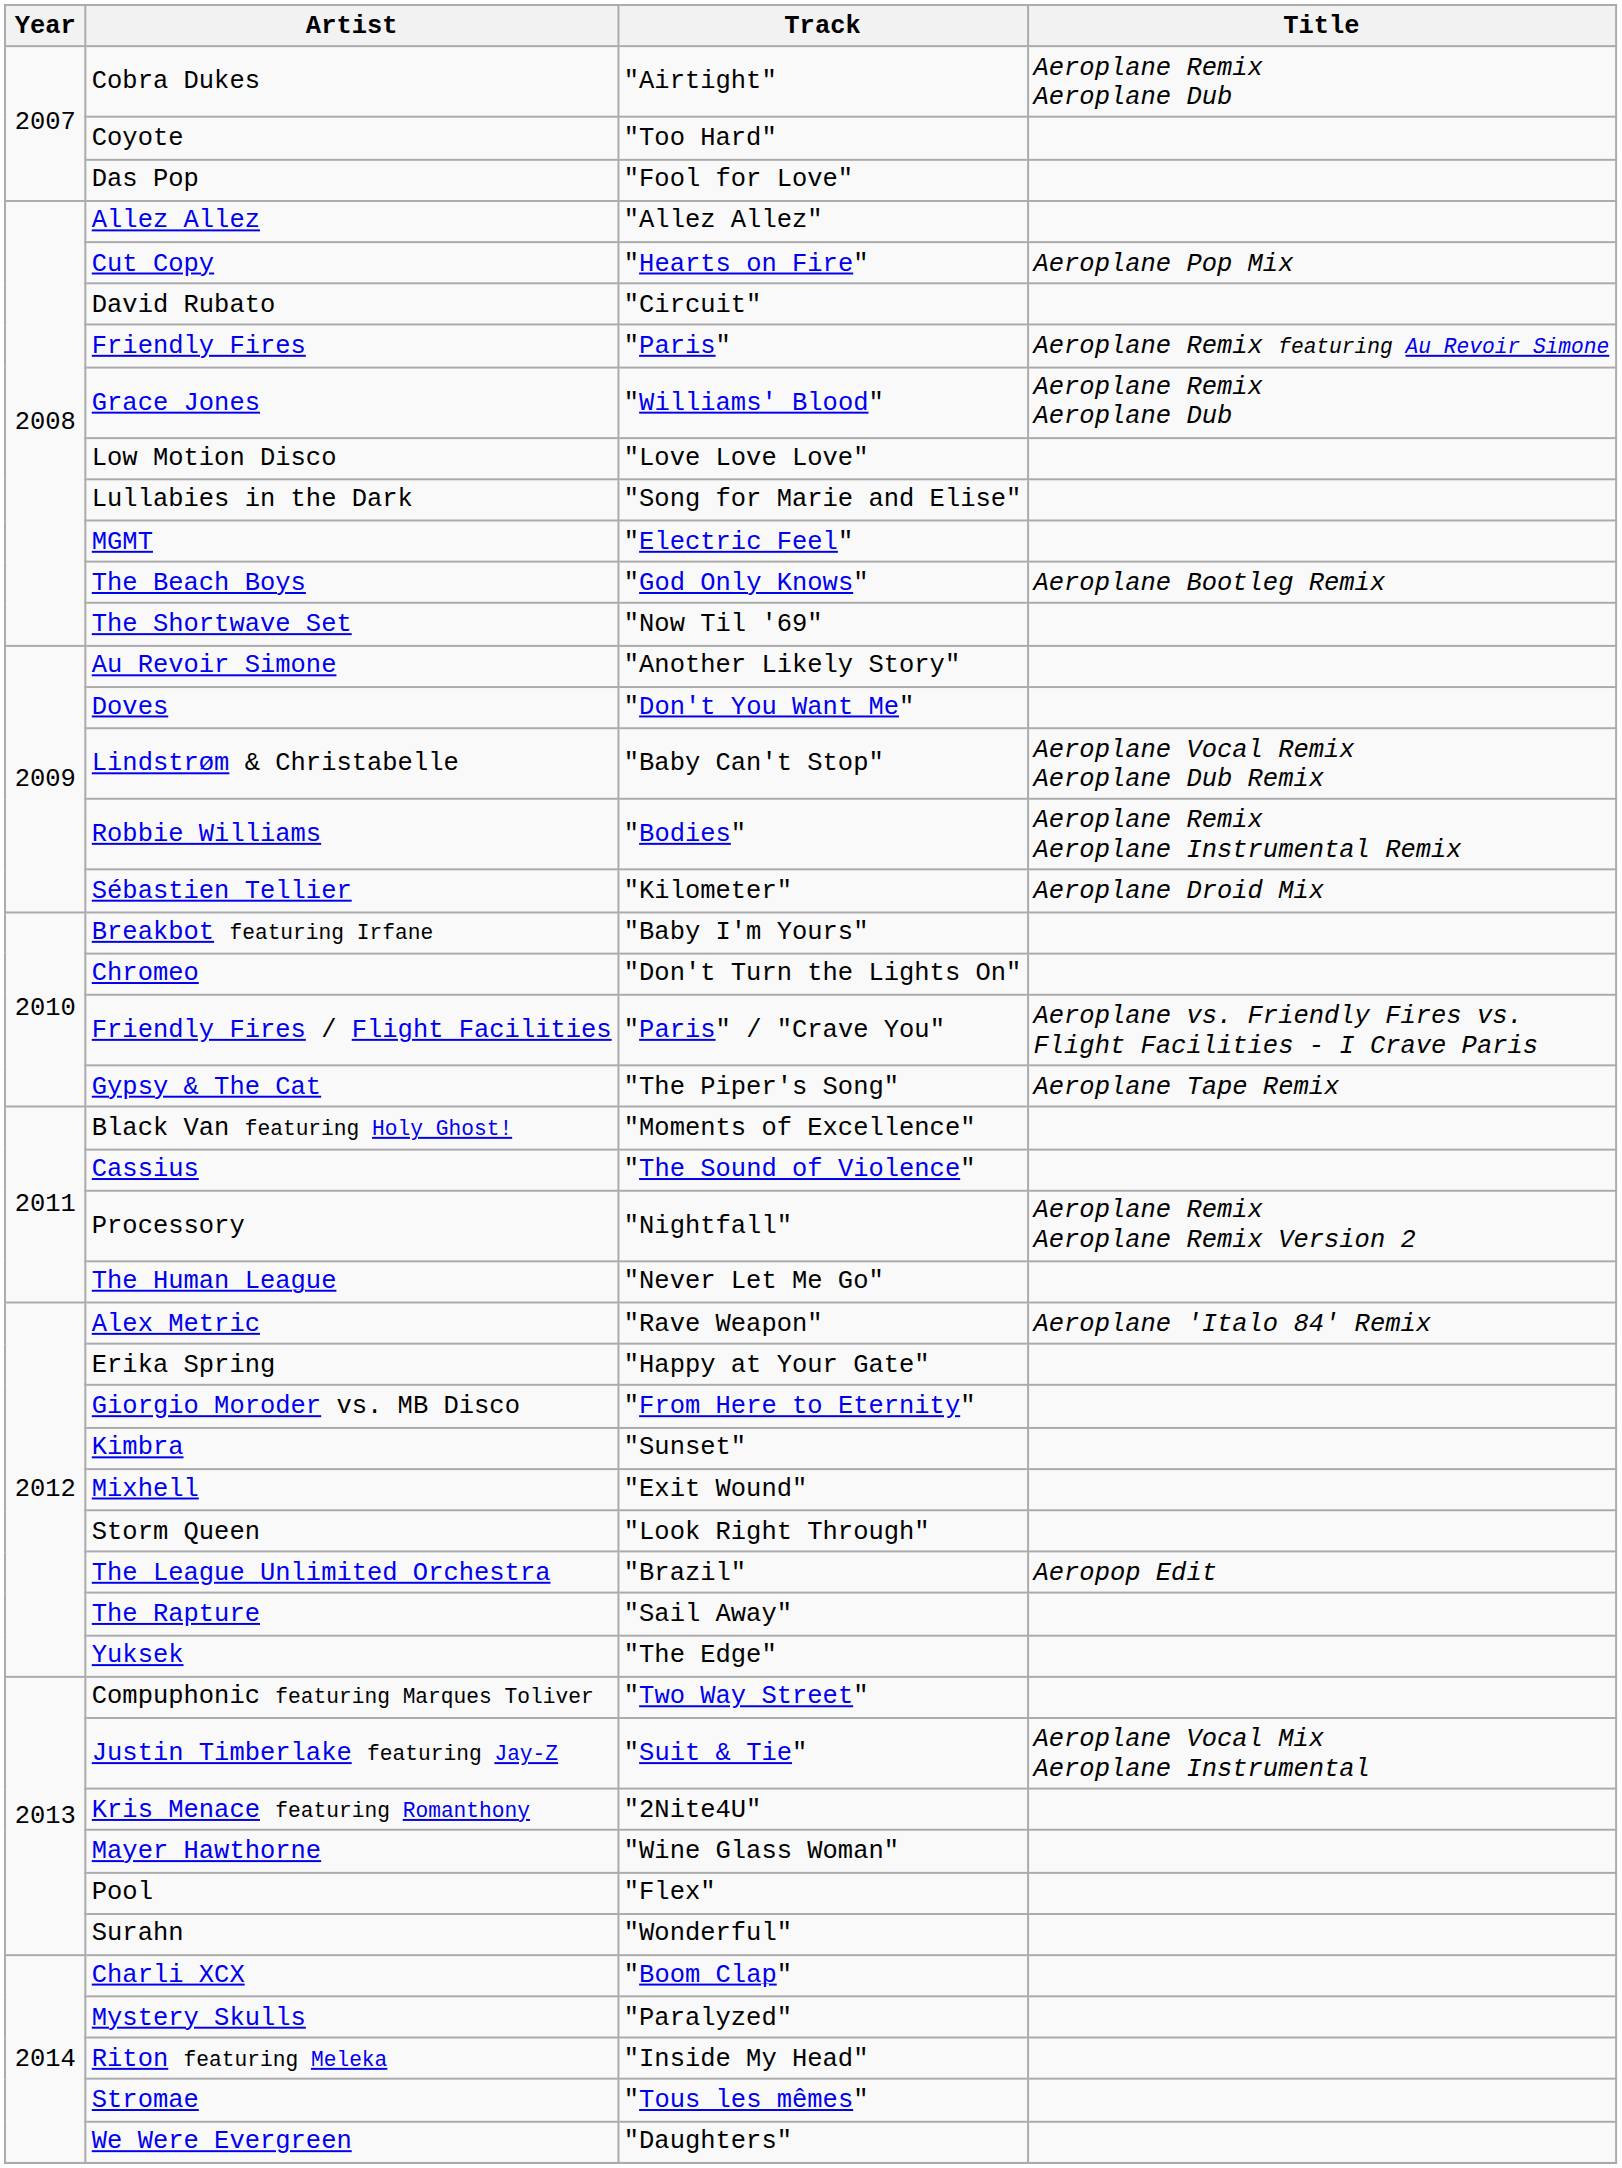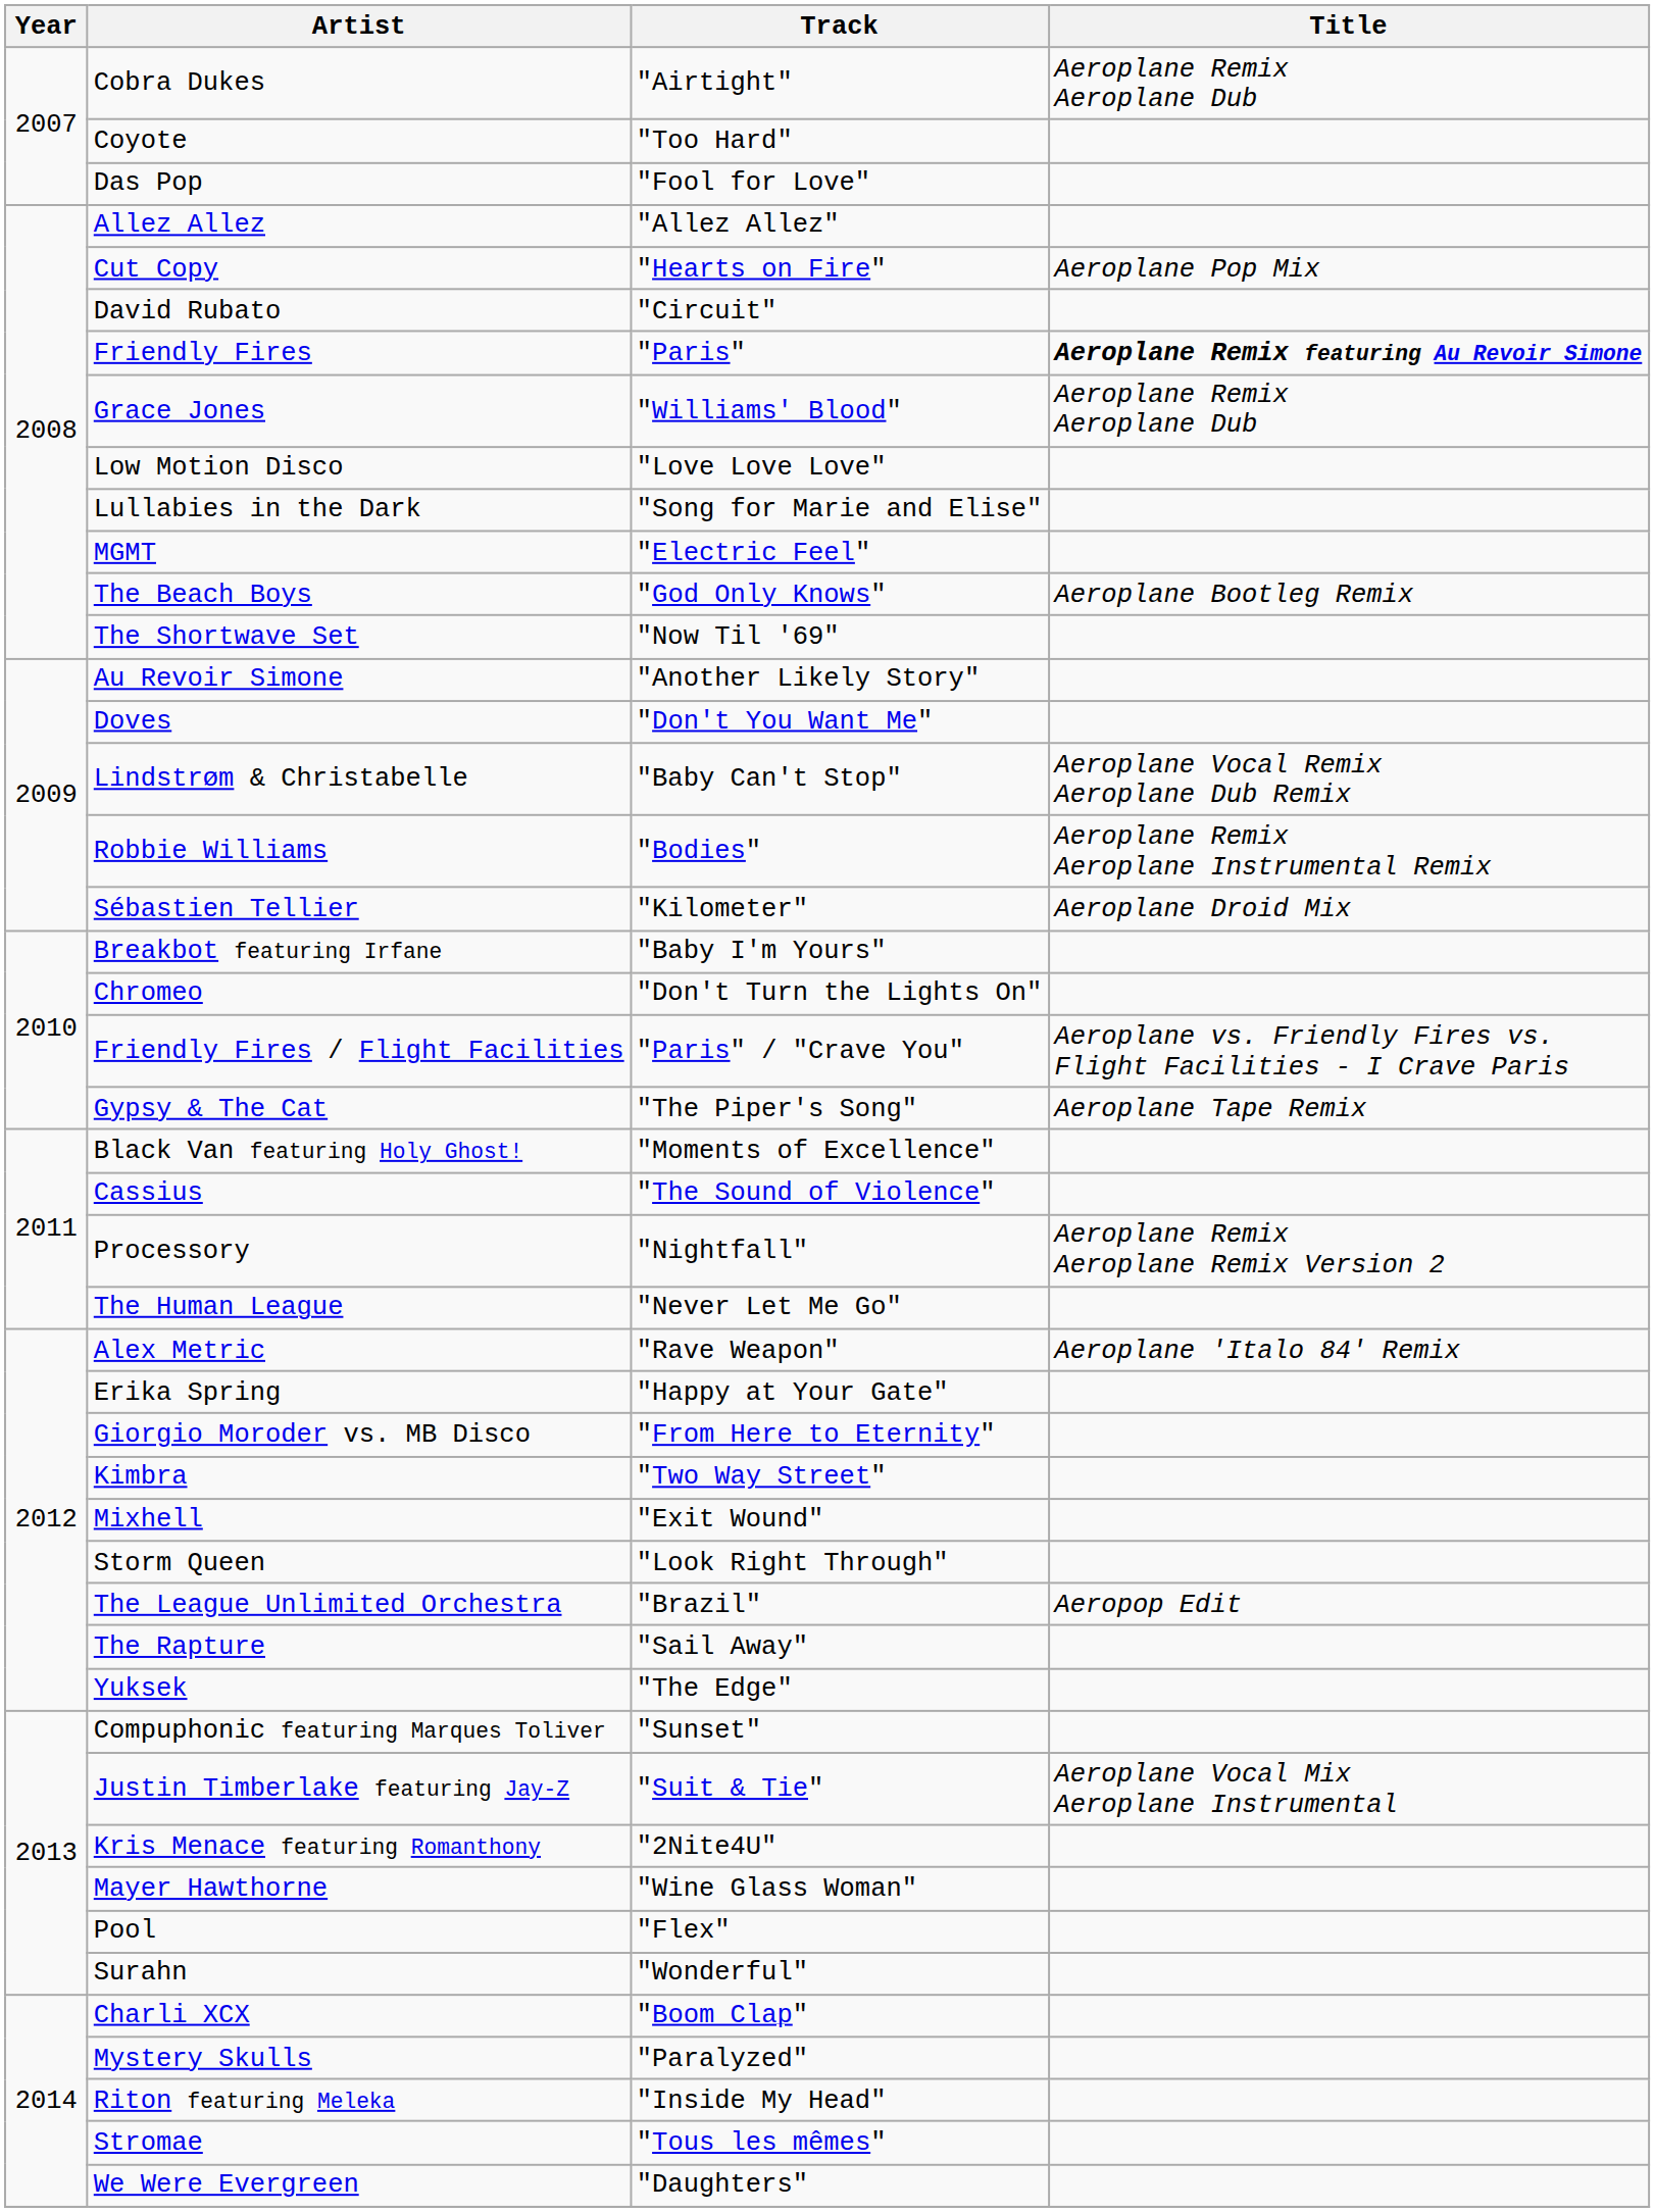Friendly Fires | Title: normal -> bold
Kimbra | Track: "Sunset" -> "Two Way Street"
Compuphonic featuring Marques Toliver | Track: "Two Way Street" -> "Sunset"
